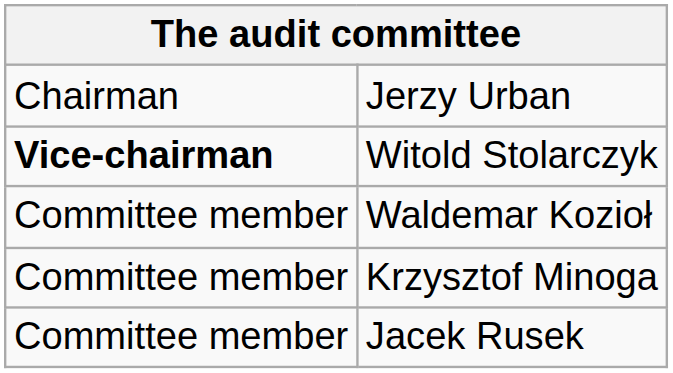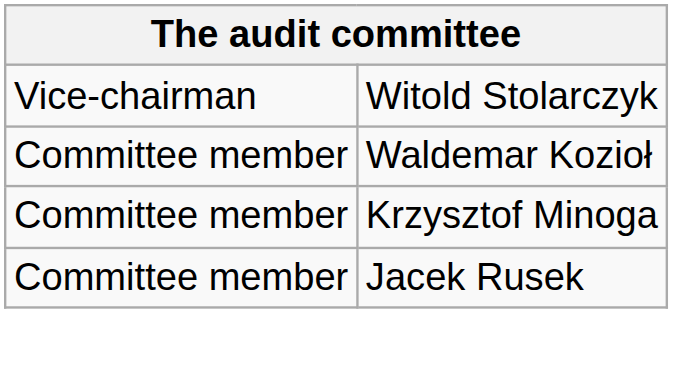- row: Chairman | Jerzy Urban
Witold Stolarczyk | column 1: bold -> normal
